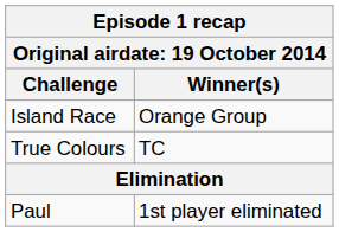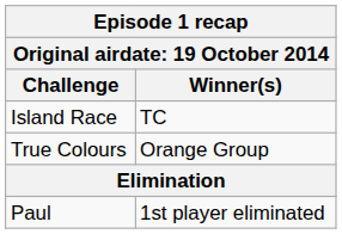Island Race | Winner(s): Orange Group -> TC
True Colours | Winner(s): TC -> Orange Group
